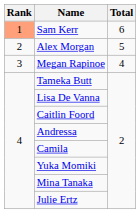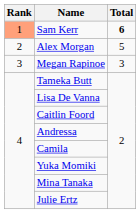Sam Kerr | Total: normal -> bold
Megan Rapinoe | Total: 4 -> 3
